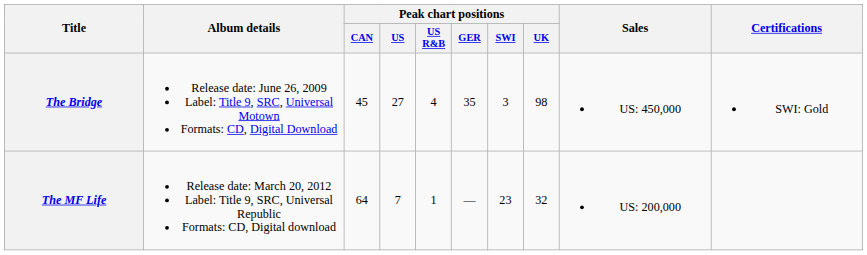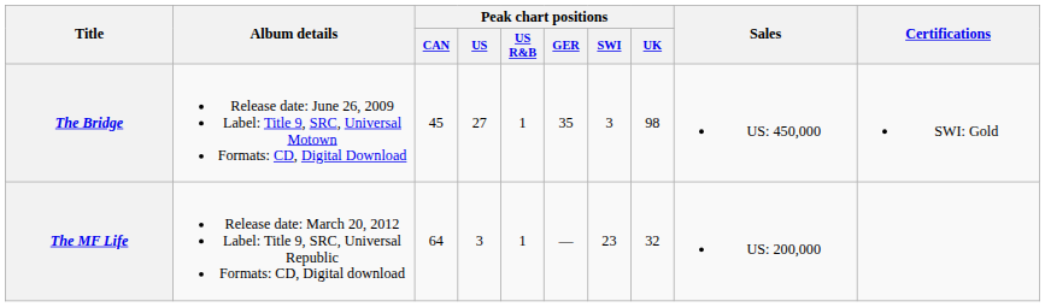The Bridge | Peak chart positions / US R&B: 4 -> 1
The MF Life | Peak chart positions / US: 7 -> 3
